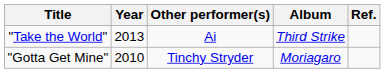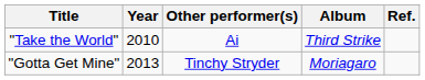"Take the World" | Year: 2013 -> 2010
"Gotta Get Mine" | Year: 2010 -> 2013
